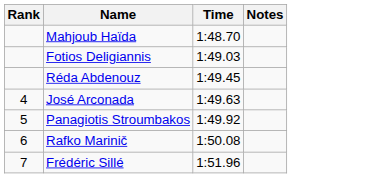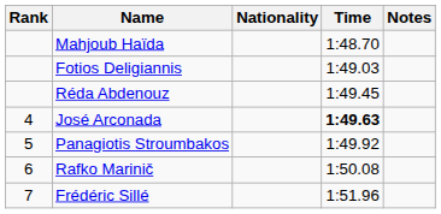+ column: Nationality
José Arconada | Time: normal -> bold
